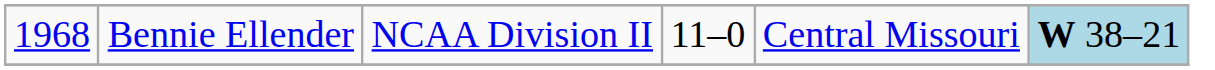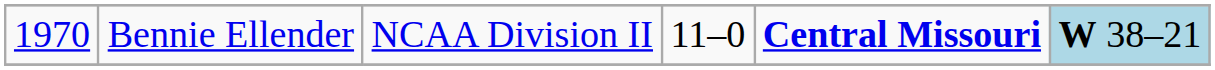Bennie Ellender | column 1: 1968 -> 1970
Bennie Ellender | column 5: normal -> bold
